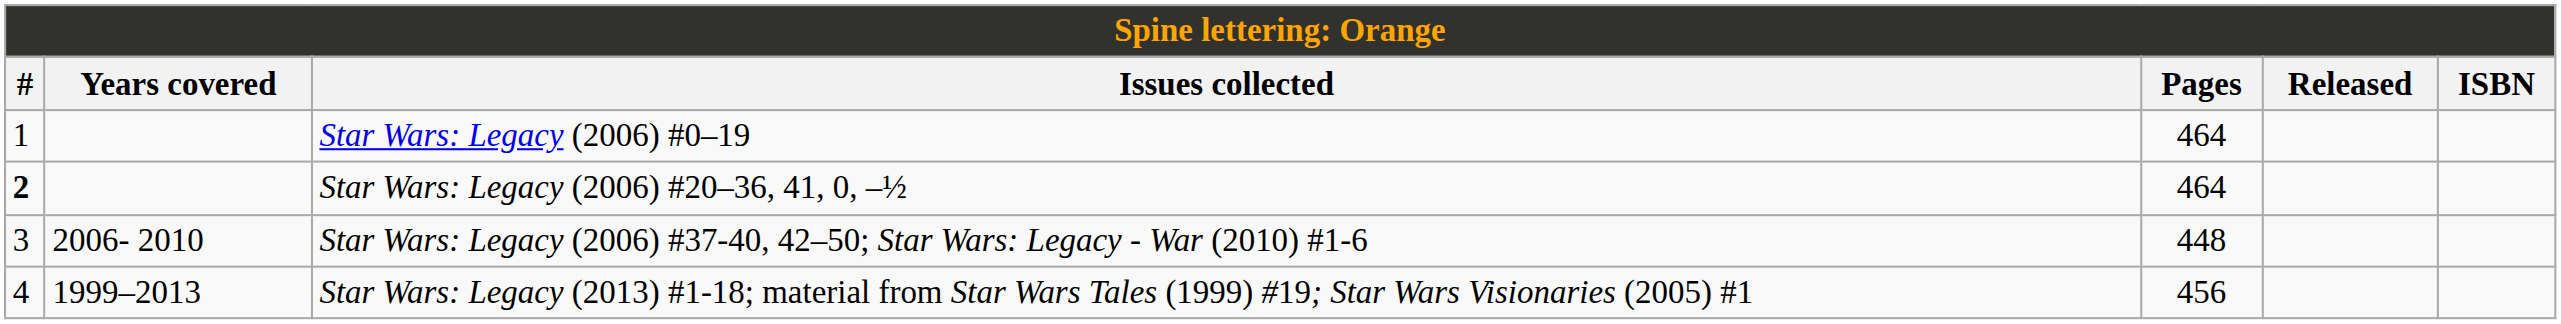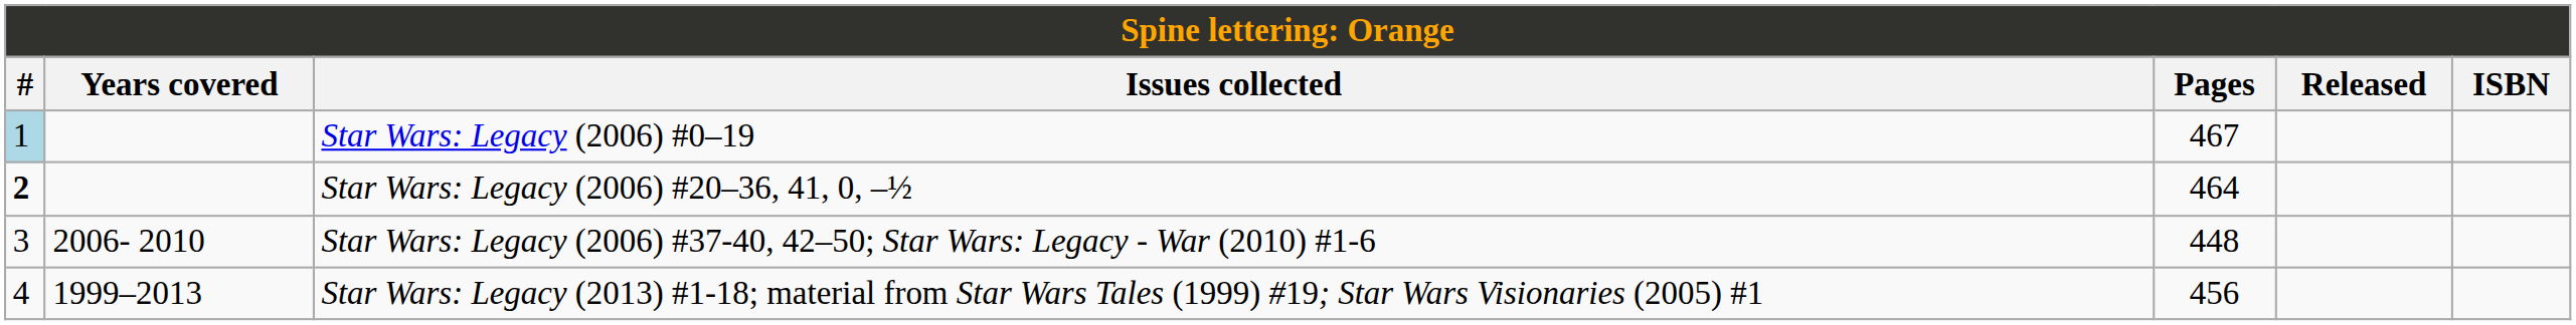Star Wars: Legacy (2006) #0–19 | #: no background -> lightblue background
Star Wars: Legacy (2006) #0–19 | Pages: 464 -> 467
